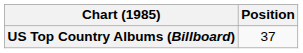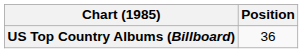US Top Country Albums (Billboard) | Position: 37 -> 36
